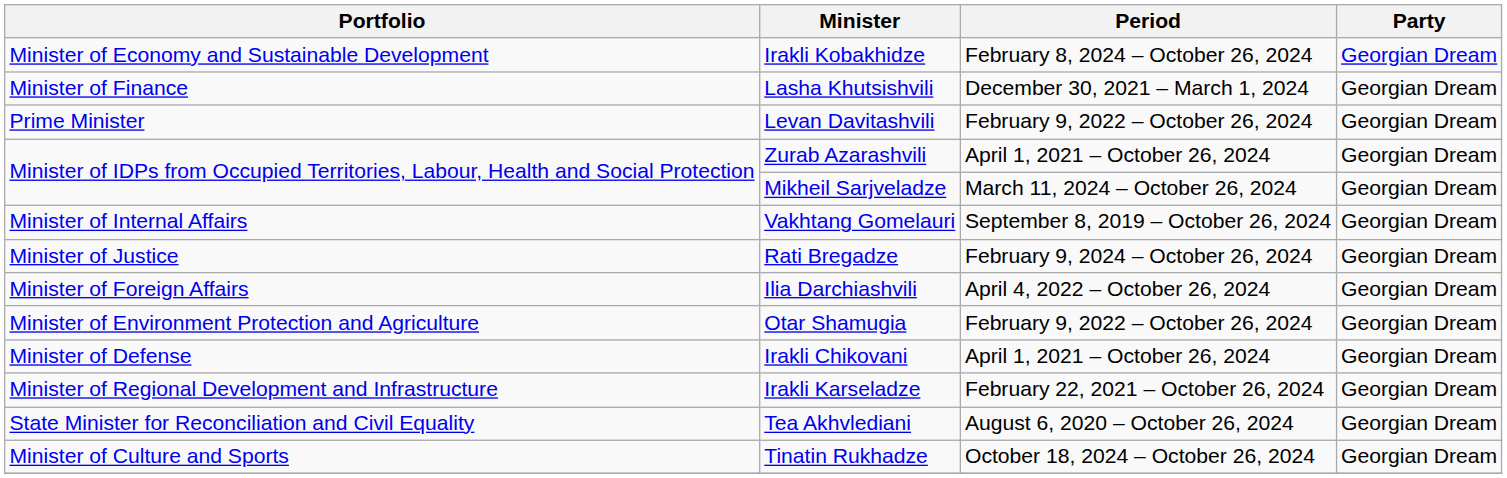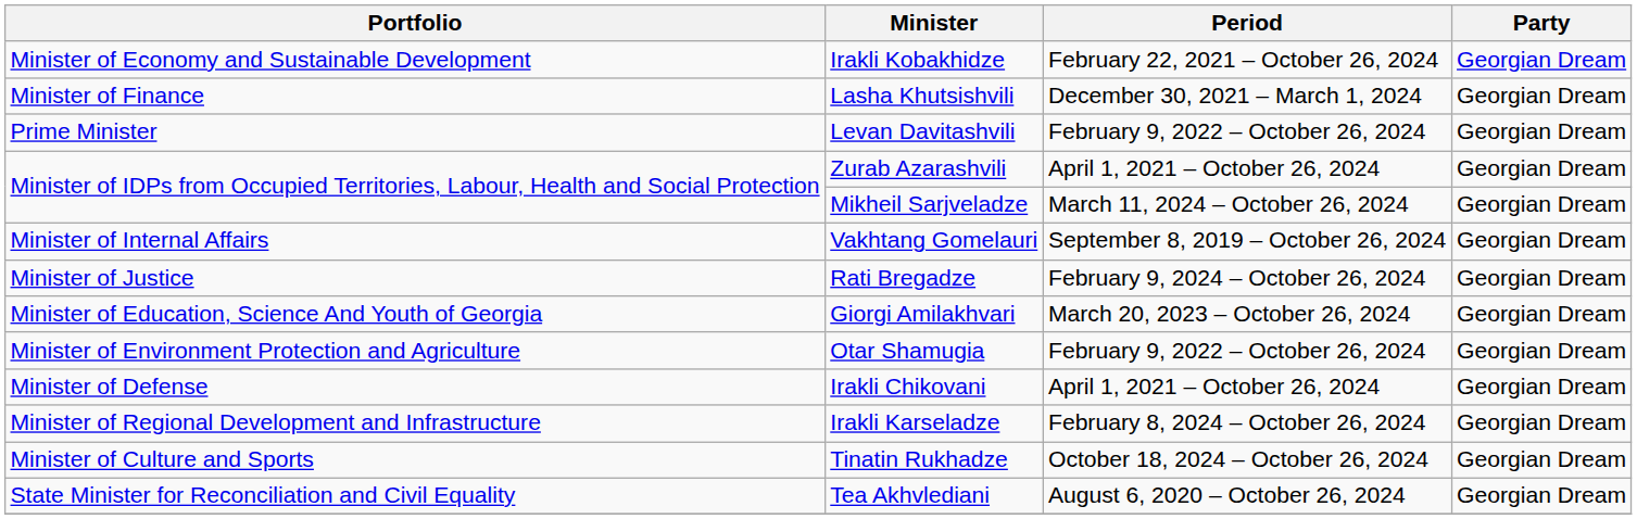Irakli Kobakhidze | Period: February 8, 2024 – October 26, 2024 -> February 22, 2021 – October 26, 2024
- row: Minister of Foreign Affairs | Ilia Darchiashvili | April 4, 2022 – October 26, 2024 | Georgian Dream
+ row: Minister of Education, Science And Youth of Georgia | Giorgi Amilakhvari | March 20, 2023 – October 26, 2024 | Georgian Dream
Irakli Karseladze | Period: February 22, 2021 – October 26, 2024 -> February 8, 2024 – October 26, 2024
rows swapped: Tinatin Rukhadze <-> Tea Akhvlediani
